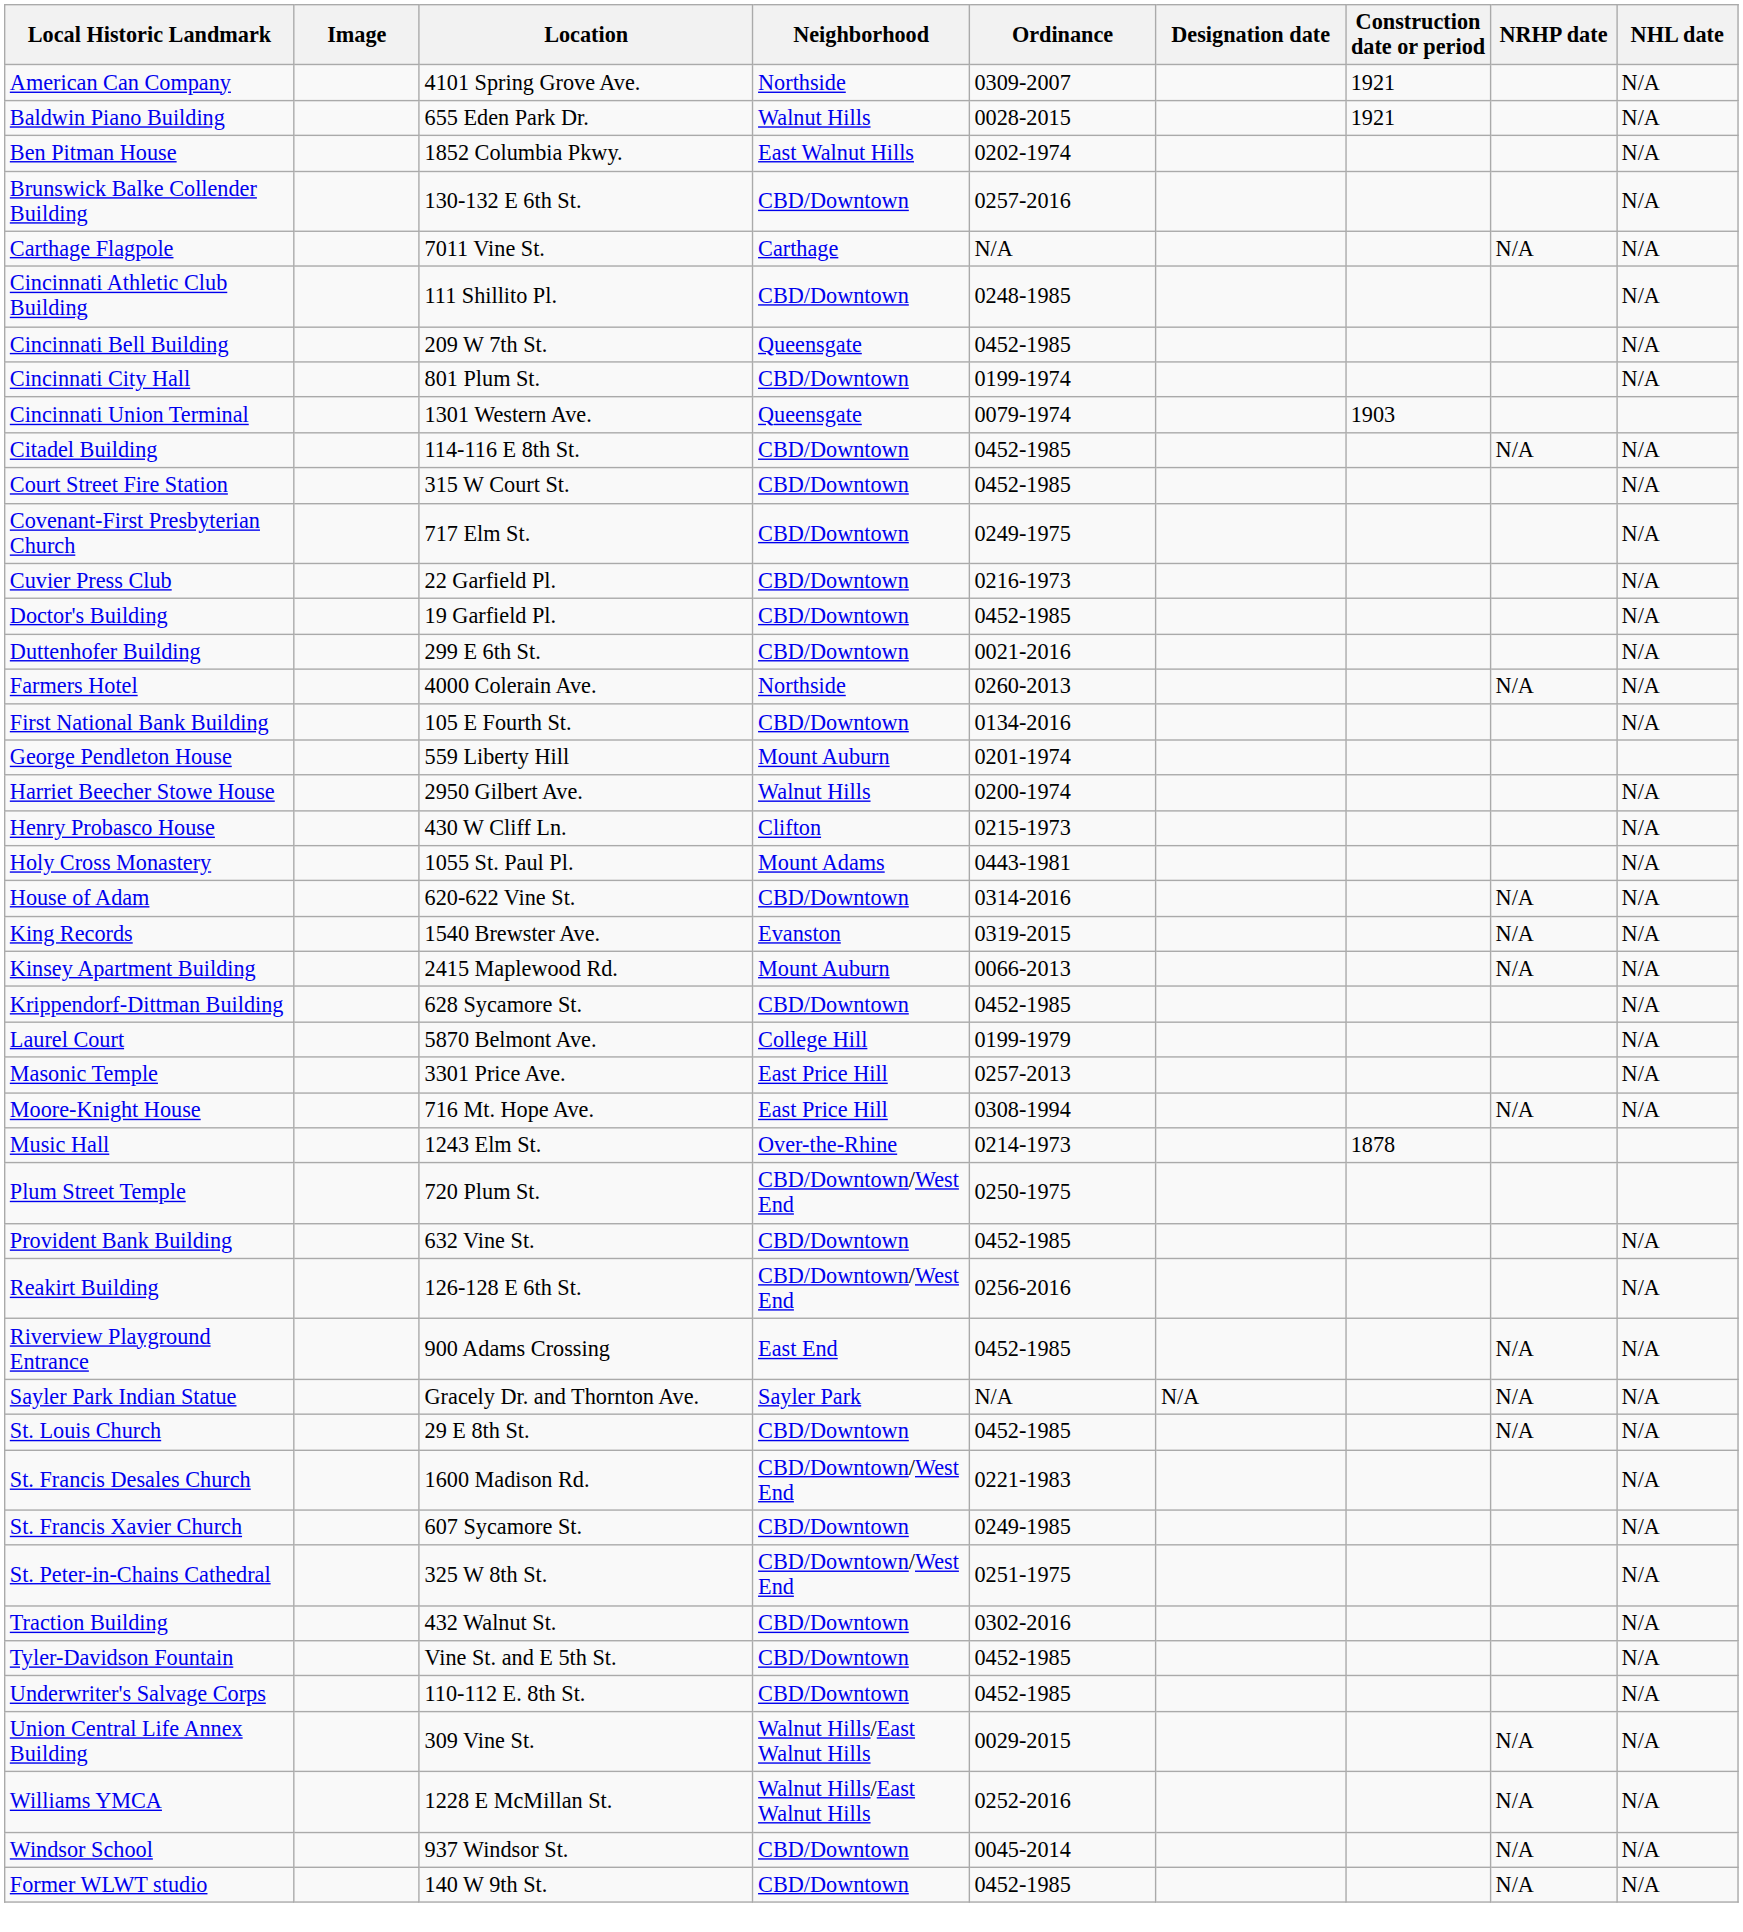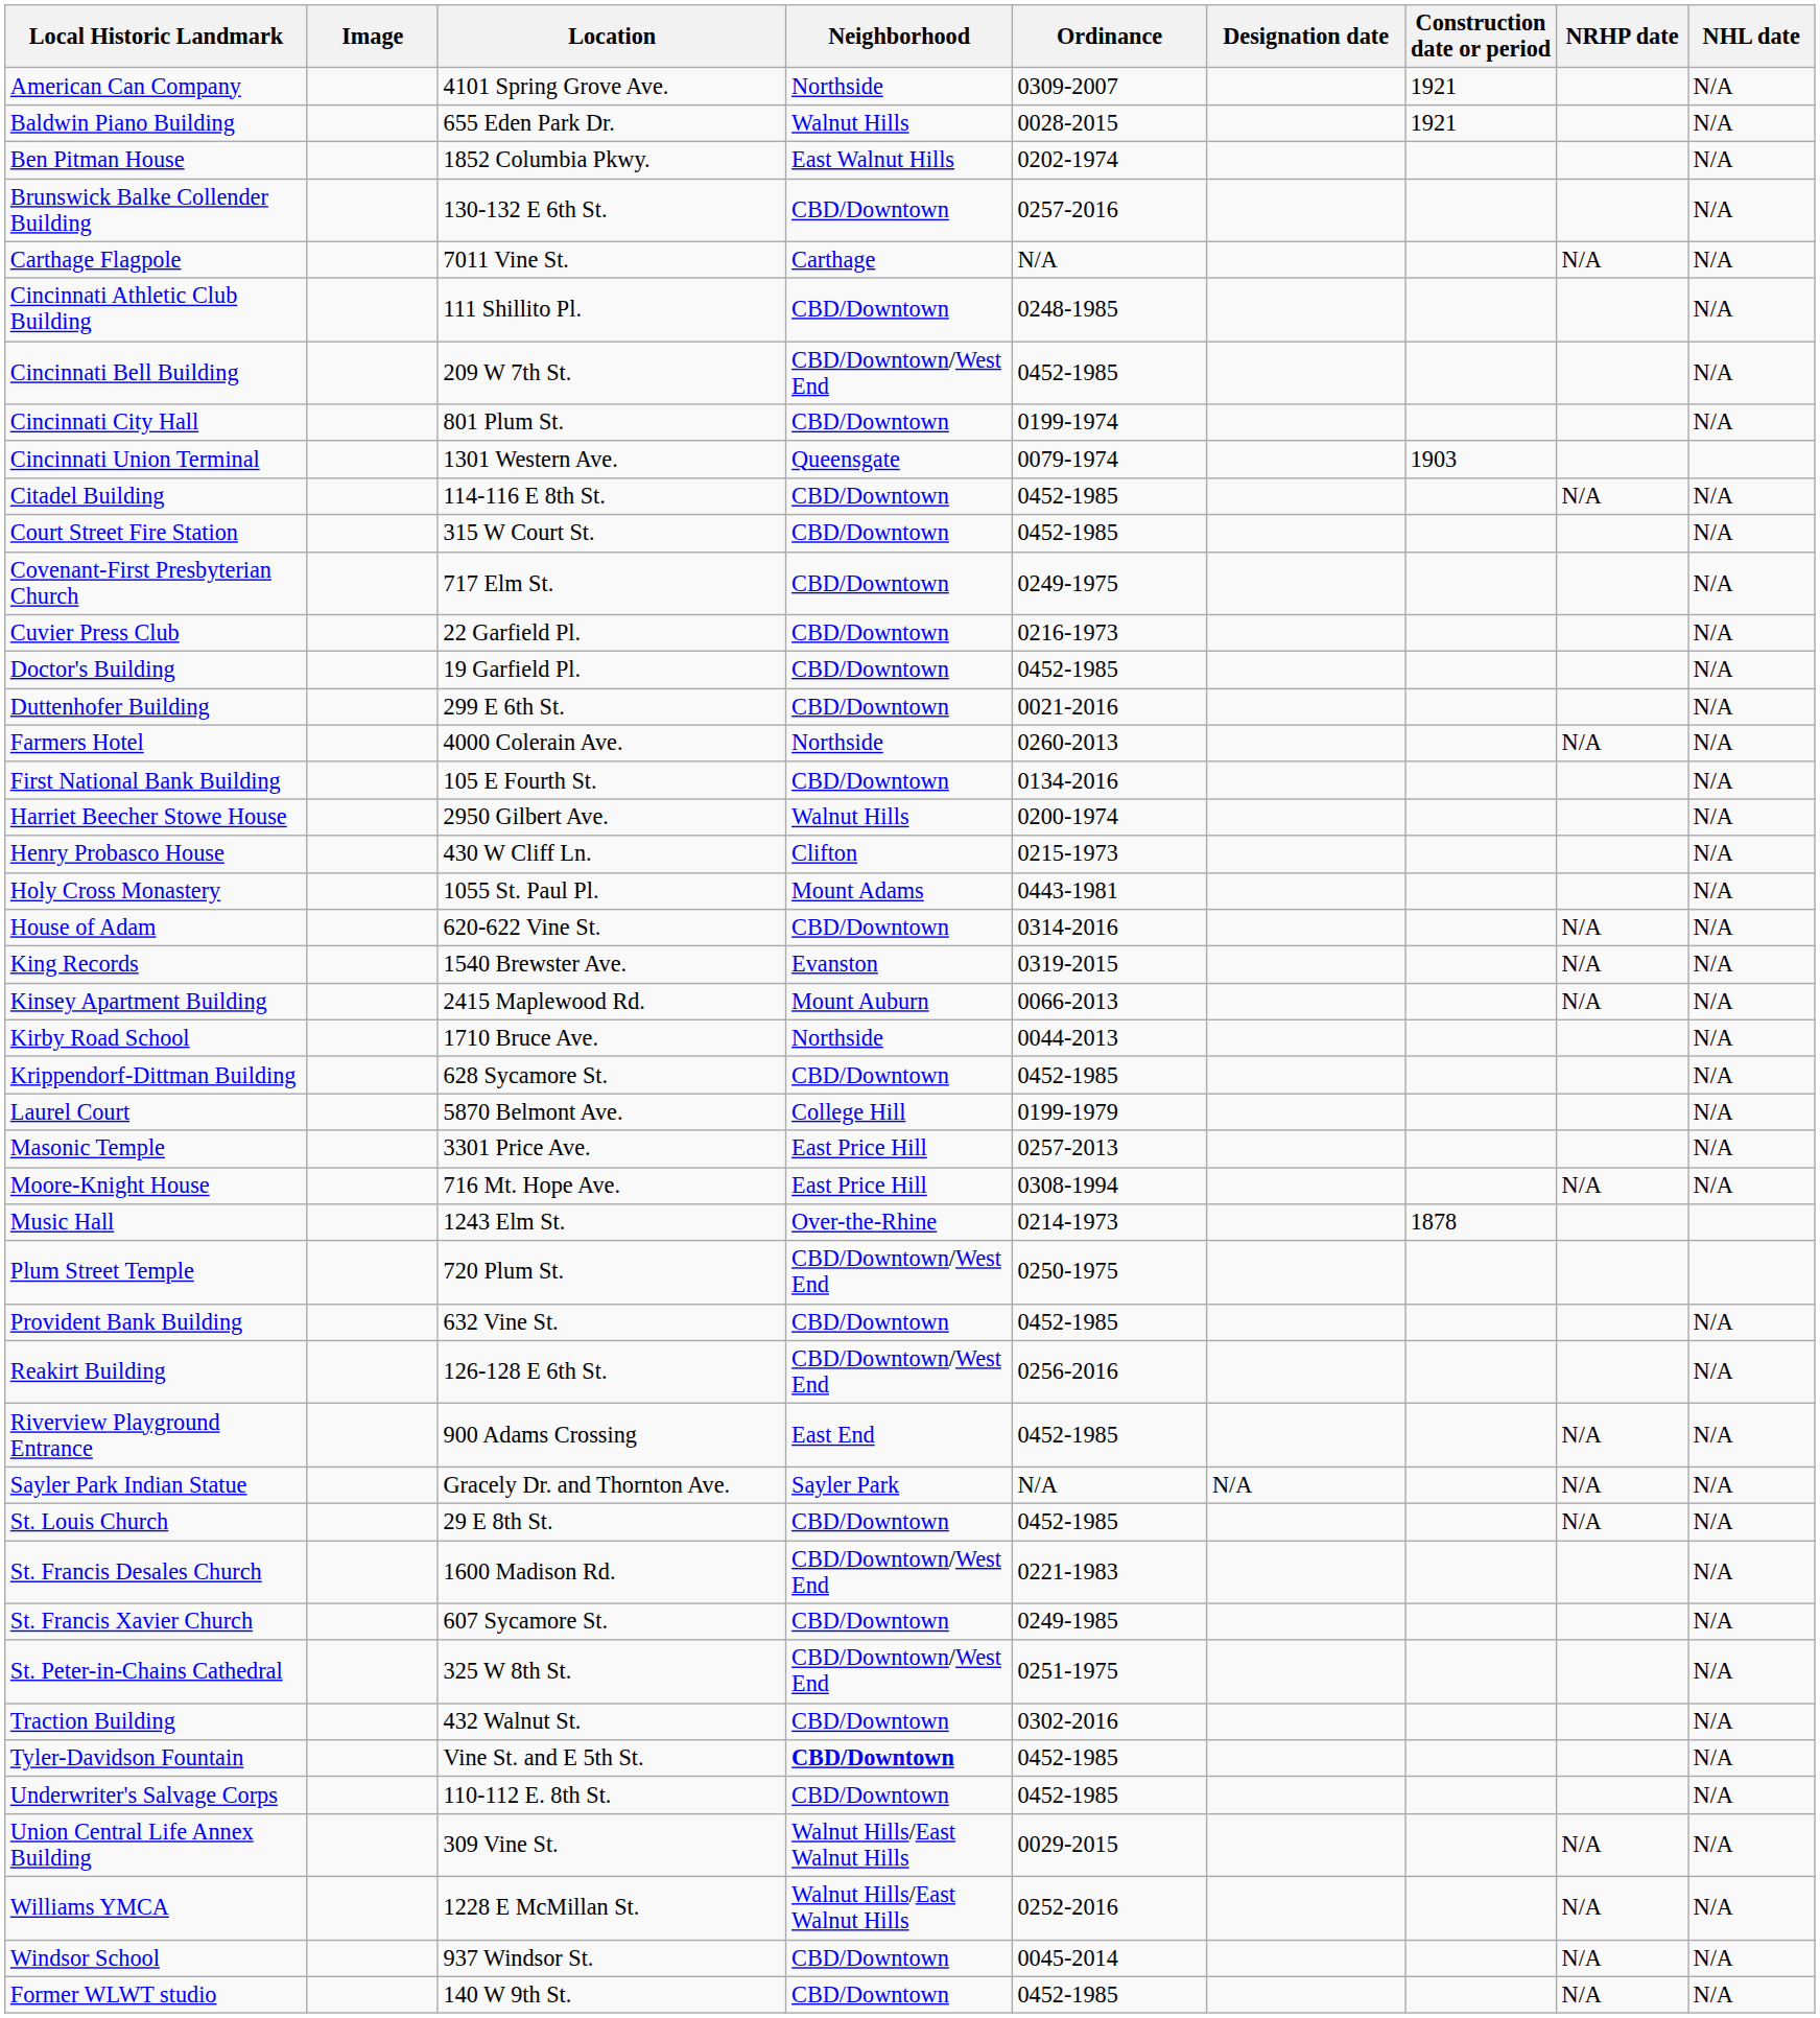Cincinnati Bell Building | Neighborhood: Queensgate -> CBD/Downtown/West End
- row: George Pendleton House | 559 Liberty Hill | Mount Auburn | 0201-1974
+ row: Kirby Road School | 1710 Bruce Ave. | Northside | 0044-2013 | N/A
Tyler-Davidson Fountain | Neighborhood: normal -> bold
